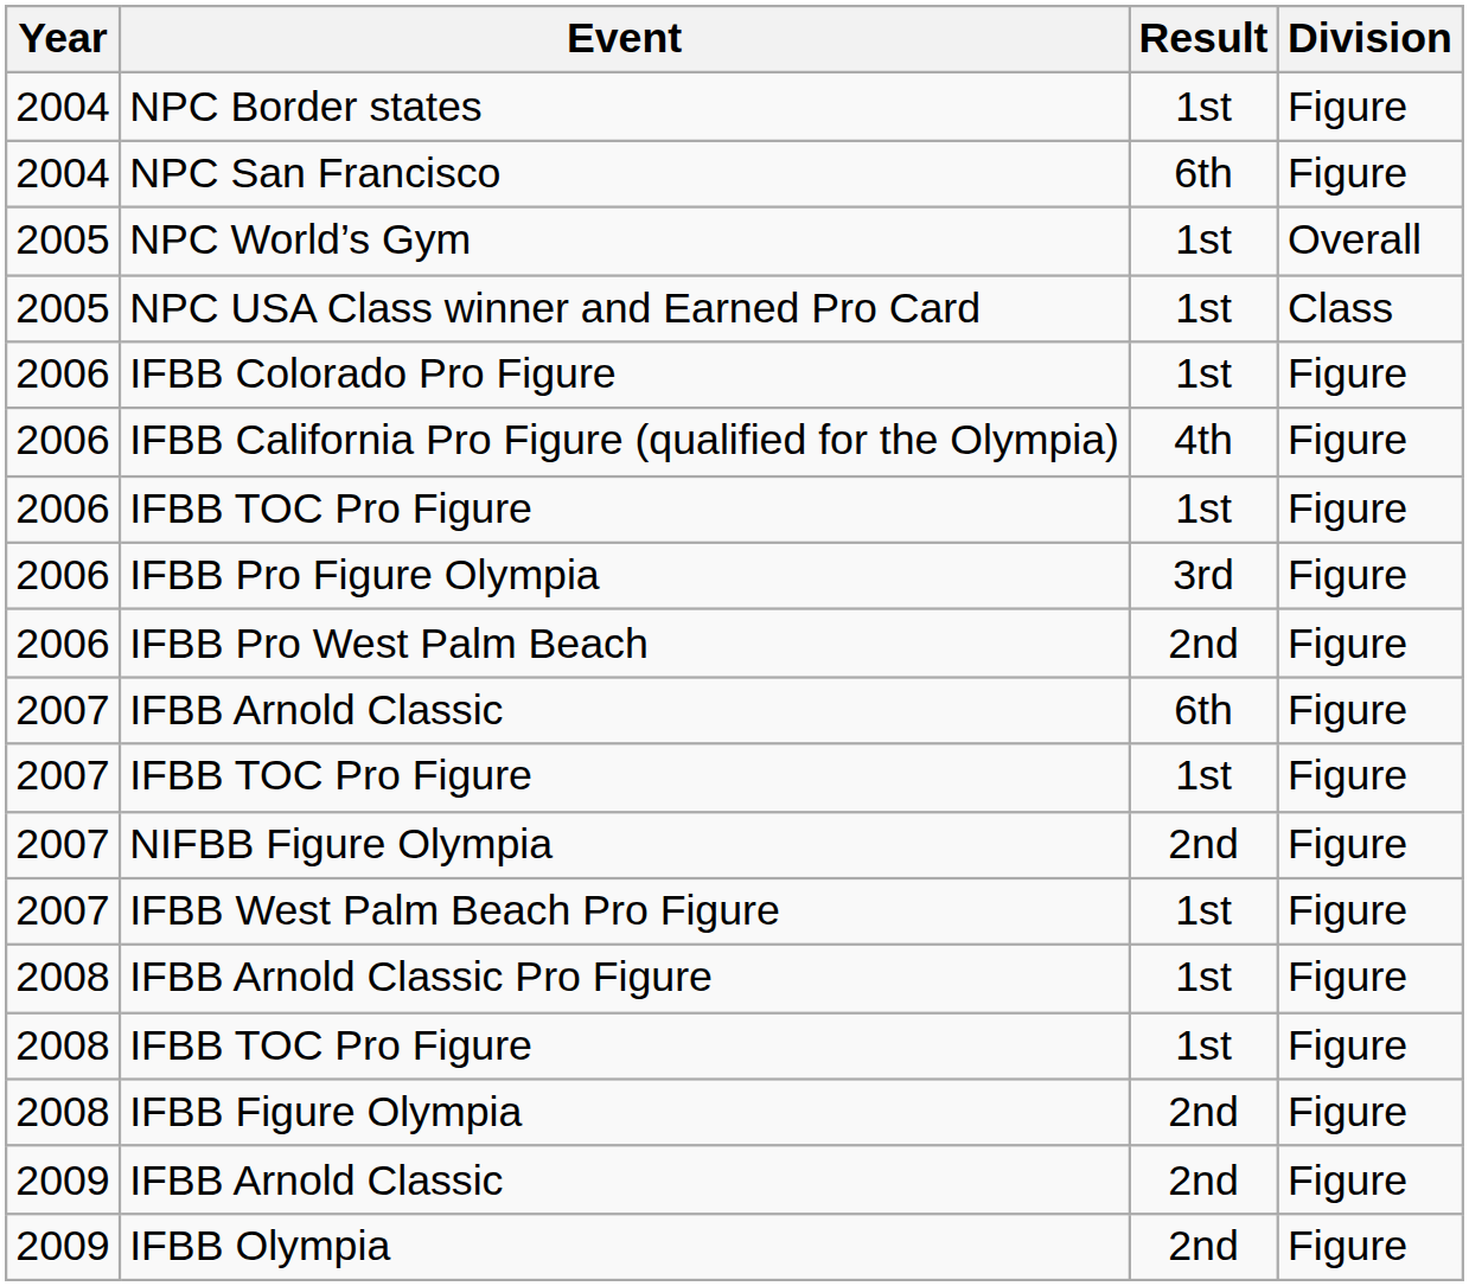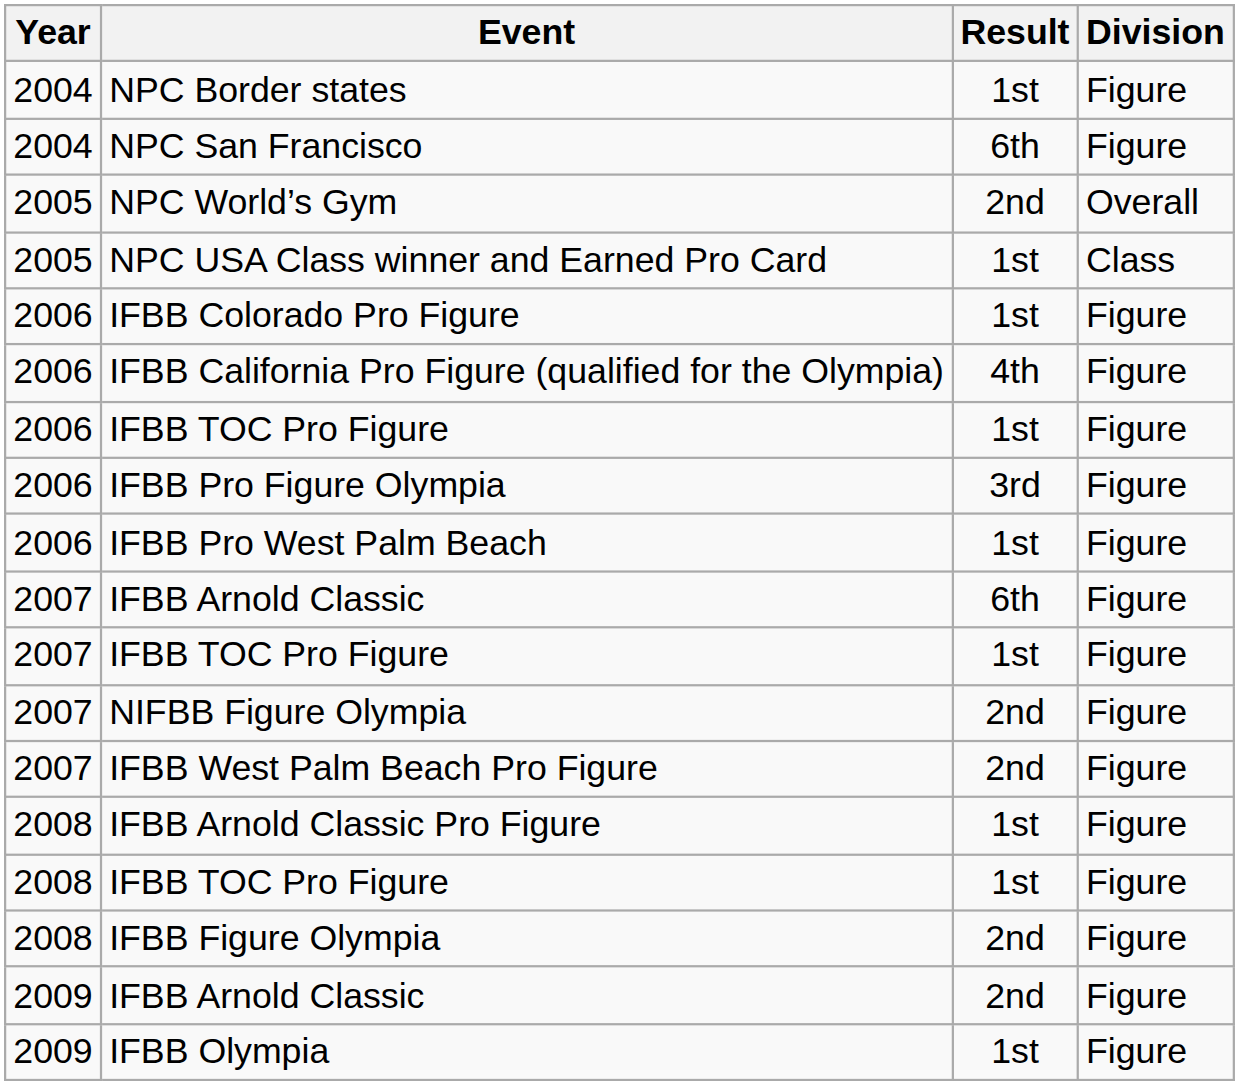NPC World’s Gym | Result: 1st -> 2nd
IFBB Pro West Palm Beach | Result: 2nd -> 1st
IFBB West Palm Beach Pro Figure | Result: 1st -> 2nd
IFBB Olympia | Result: 2nd -> 1st
